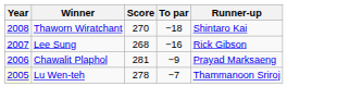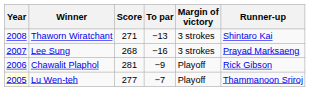+ column: Margin of victory | 3 strokes | 3 strokes | Playoff | Playoff
Thaworn Wiratchant | Score: 270 -> 271
Thaworn Wiratchant | To par: −18 -> −13
Lee Sung | Runner-up: Rick Gibson -> Prayad Marksaeng
Chawalit Plaphol | Runner-up: Prayad Marksaeng -> Rick Gibson
Lu Wen-teh | Score: 278 -> 277
